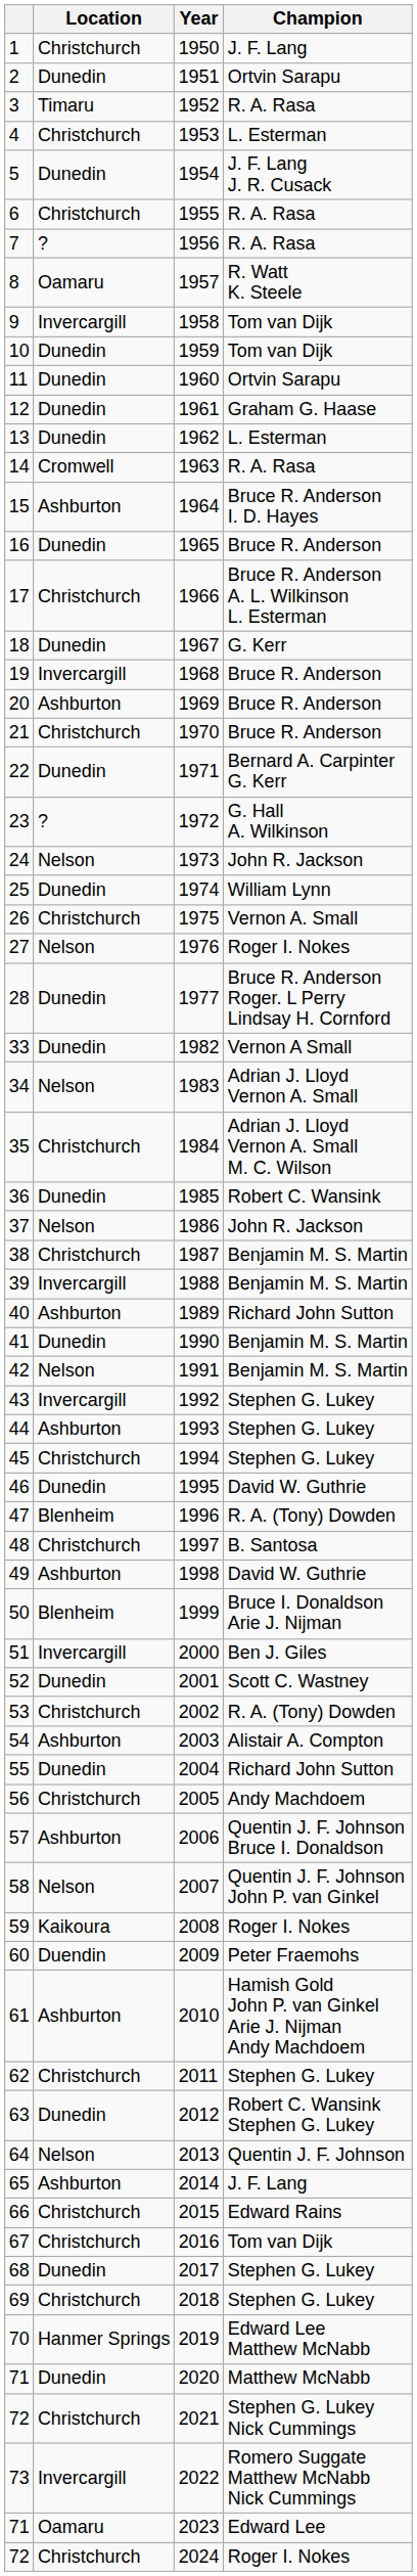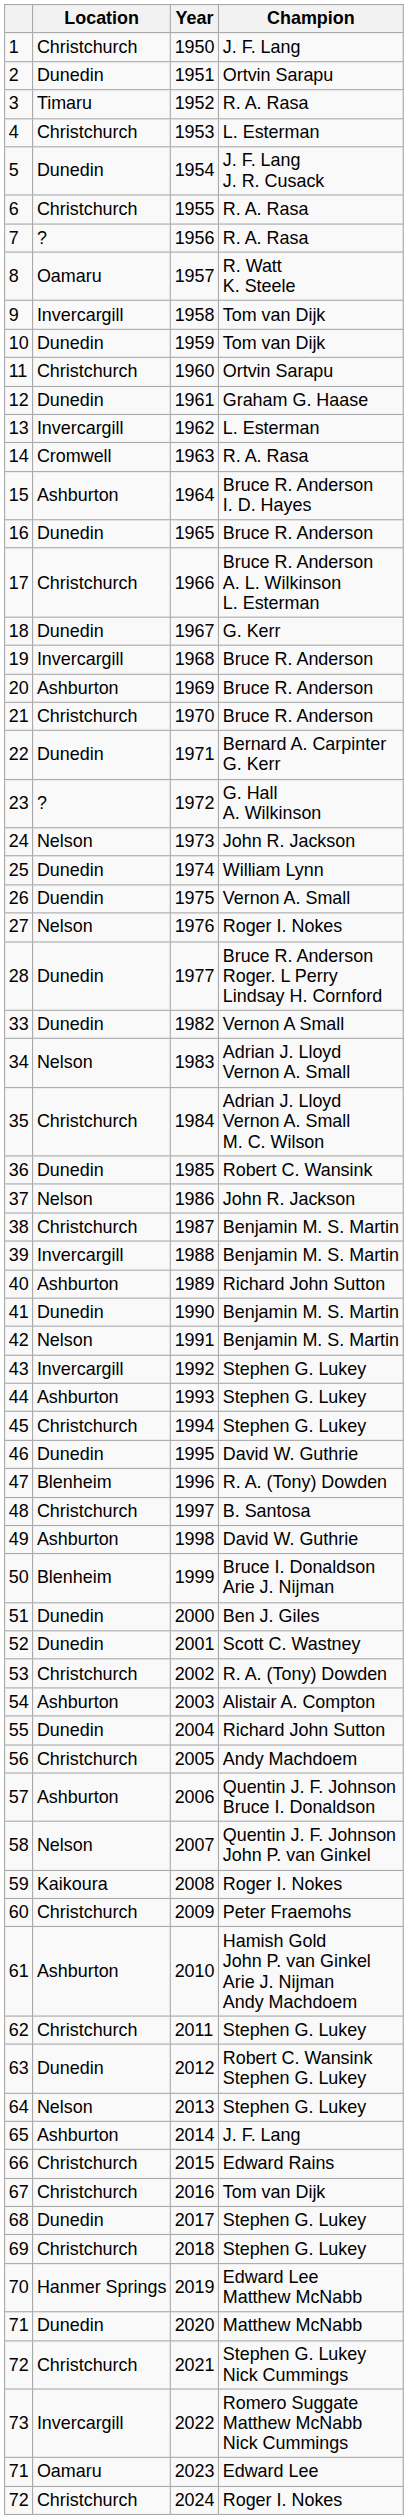1960 | Location: Dunedin -> Christchurch
1962 | Location: Dunedin -> Invercargill
1975 | Location: Christchurch -> Duendin
2000 | Location: Invercargill -> Dunedin
2009 | Location: Duendin -> Christchurch
2013 | Champion: Quentin J. F. Johnson -> Stephen G. Lukey
